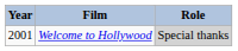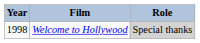Welcome to Hollywood | Year: 2001 -> 1998
